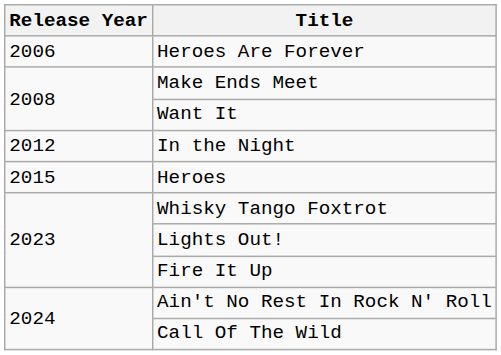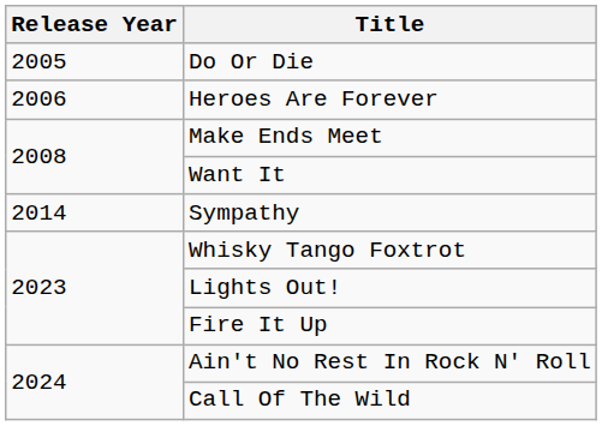+ row: 2005 | Do Or Die
- row: 2012 | In the Night
+ row: 2014 | Sympathy
- row: 2015 | Heroes
